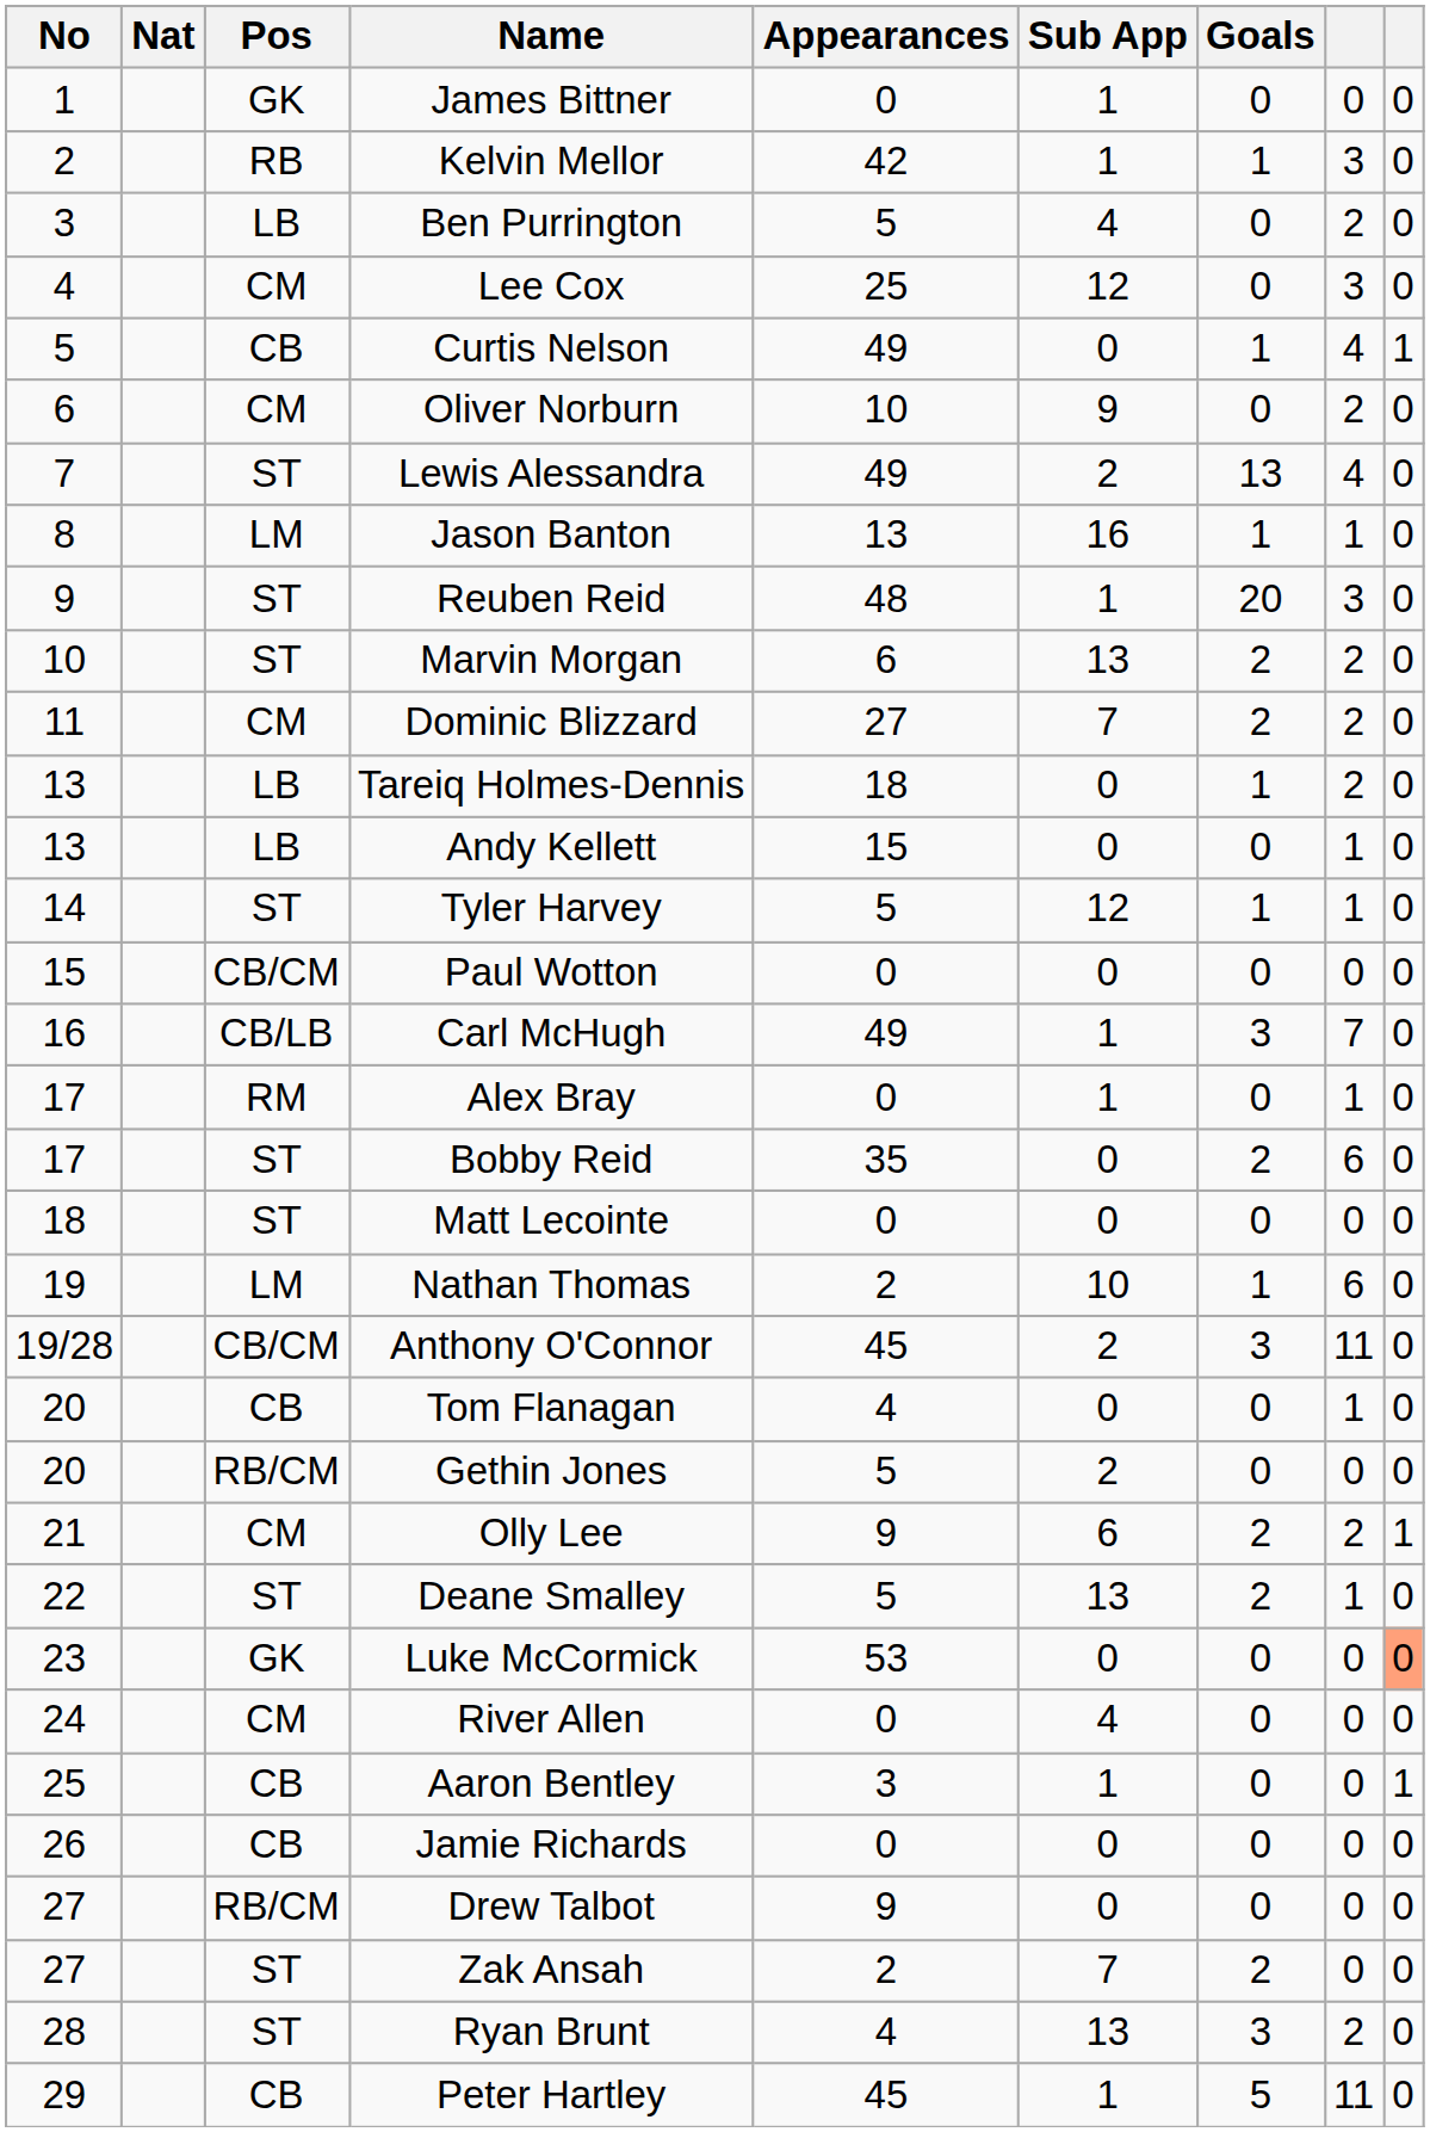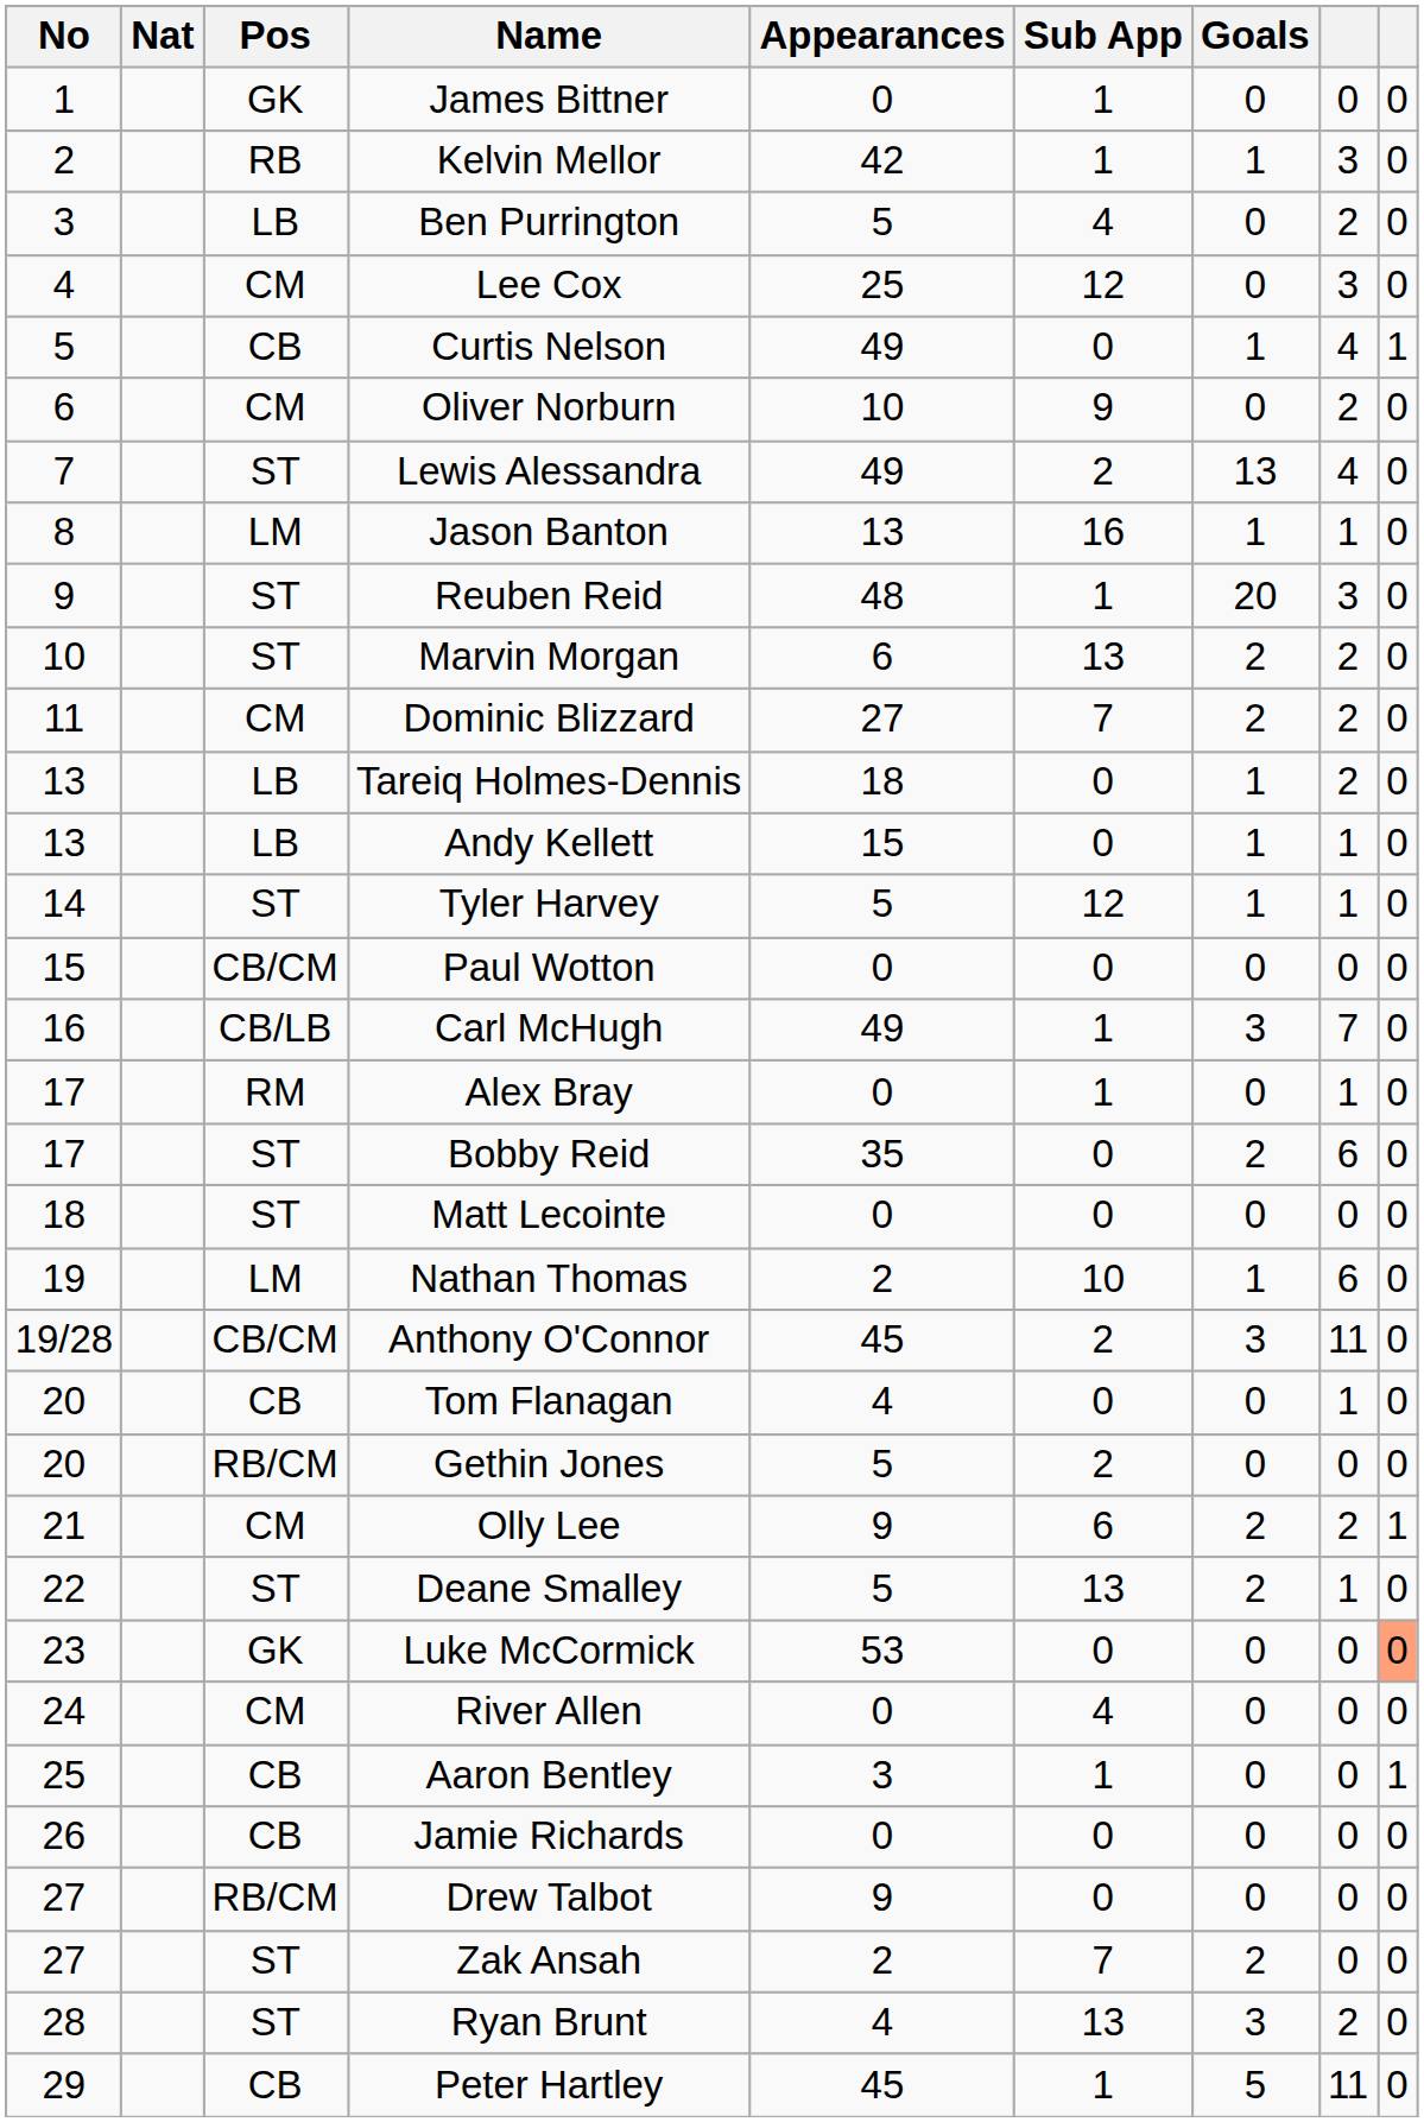Andy Kellett | Goals: 0 -> 1
